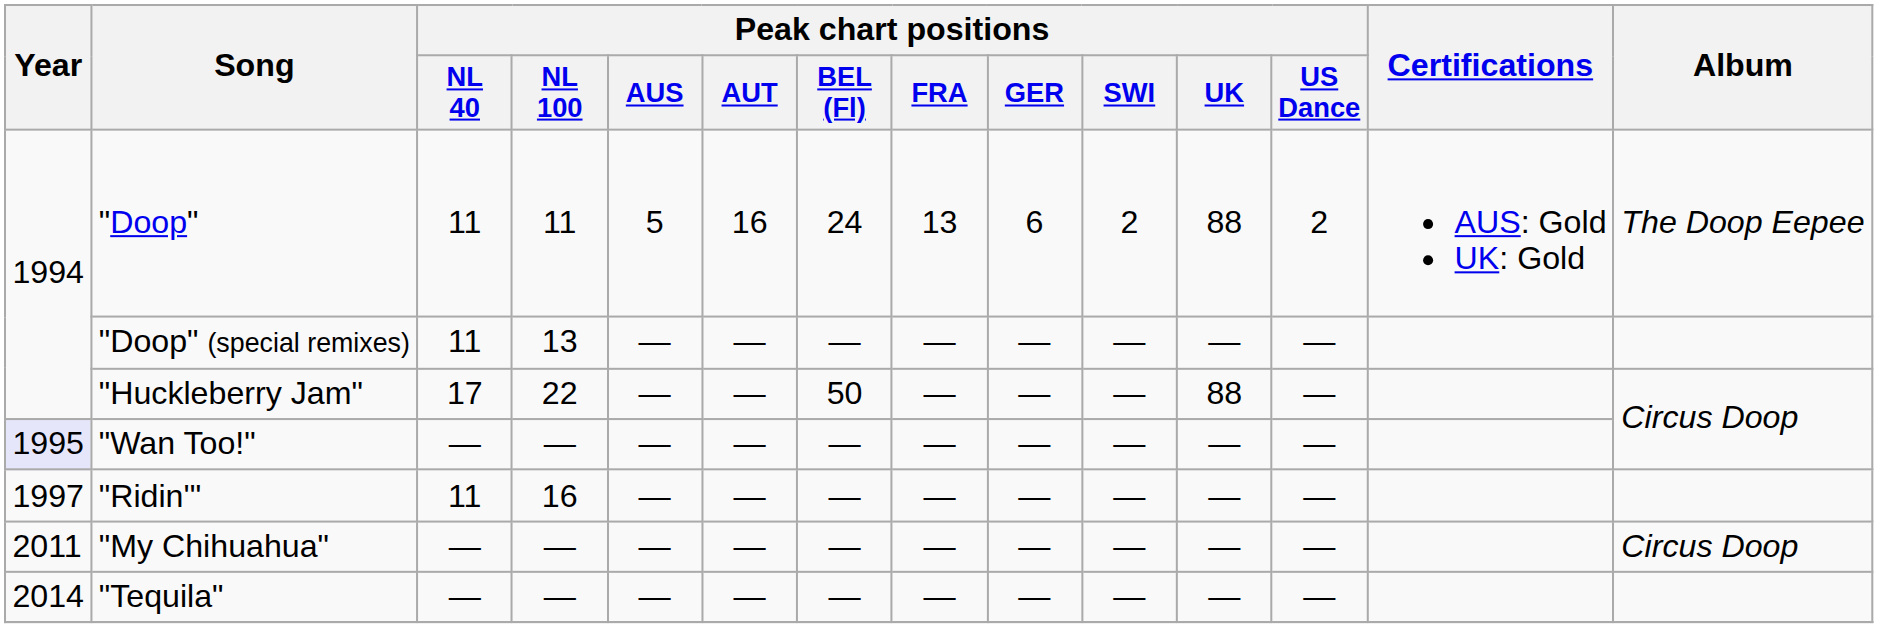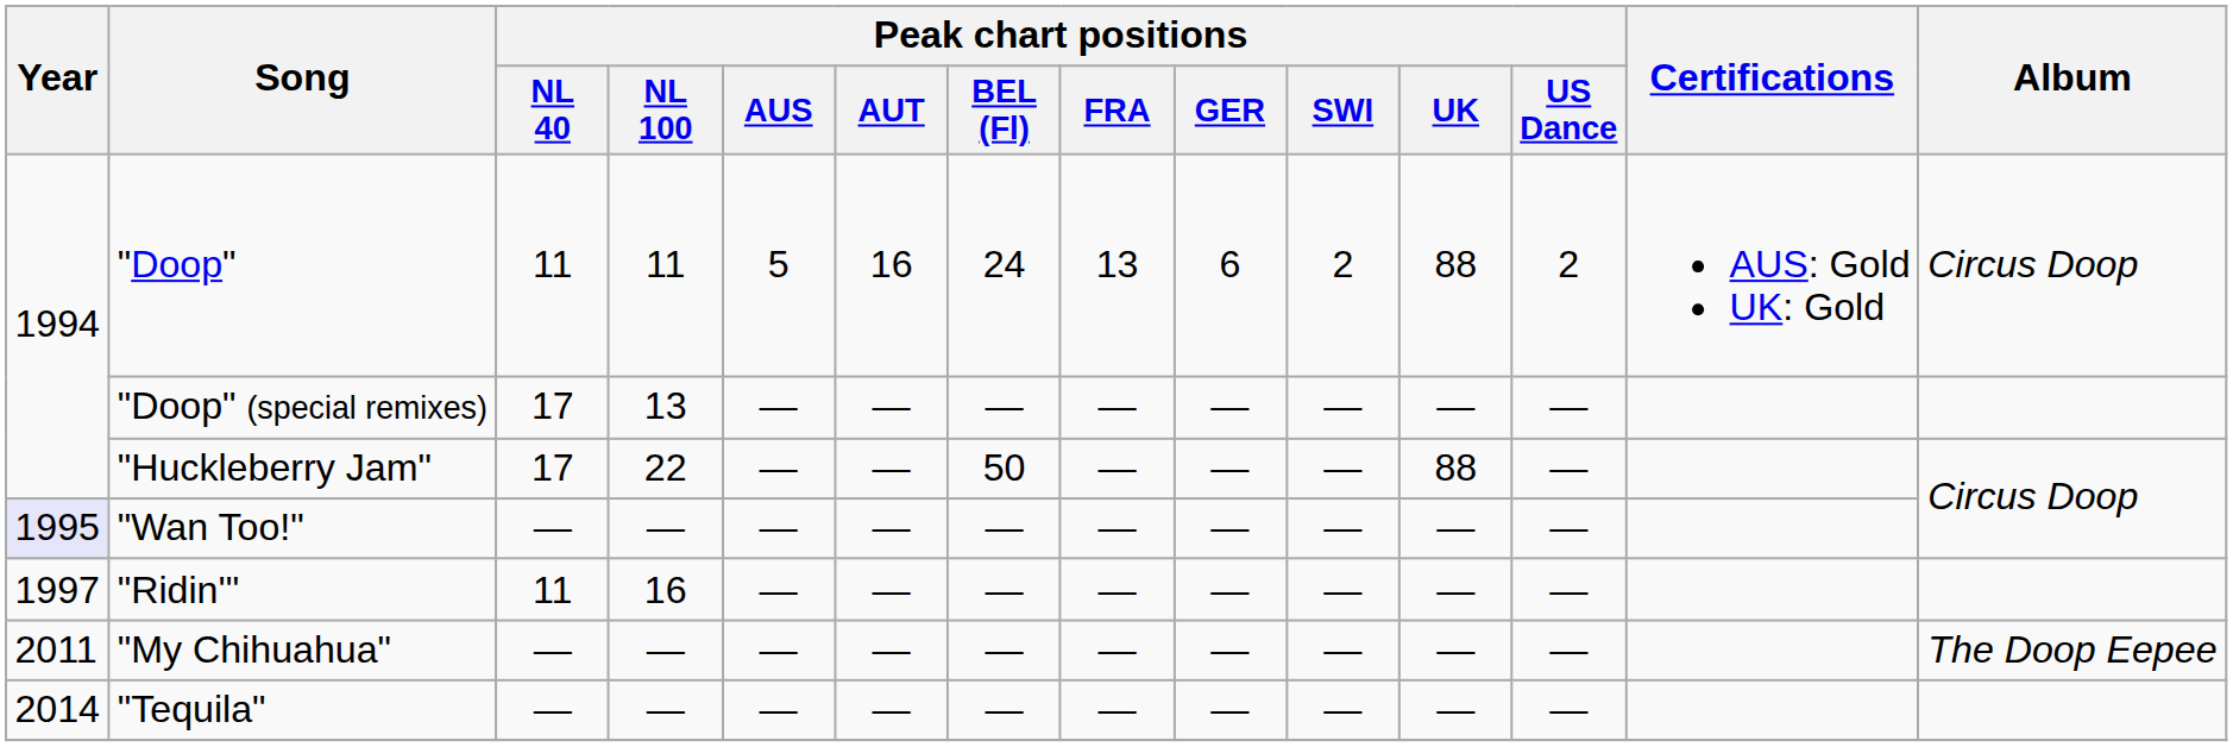"Doop" | Album: The Doop Eepee -> Circus Doop
"Doop" (special remixes) | Peak chart positions / NL 40: 11 -> 17
"My Chihuahua" | Album: Circus Doop -> The Doop Eepee
